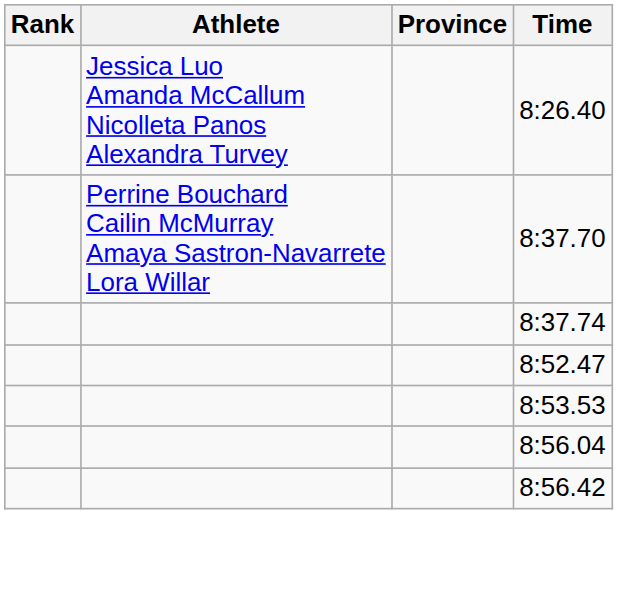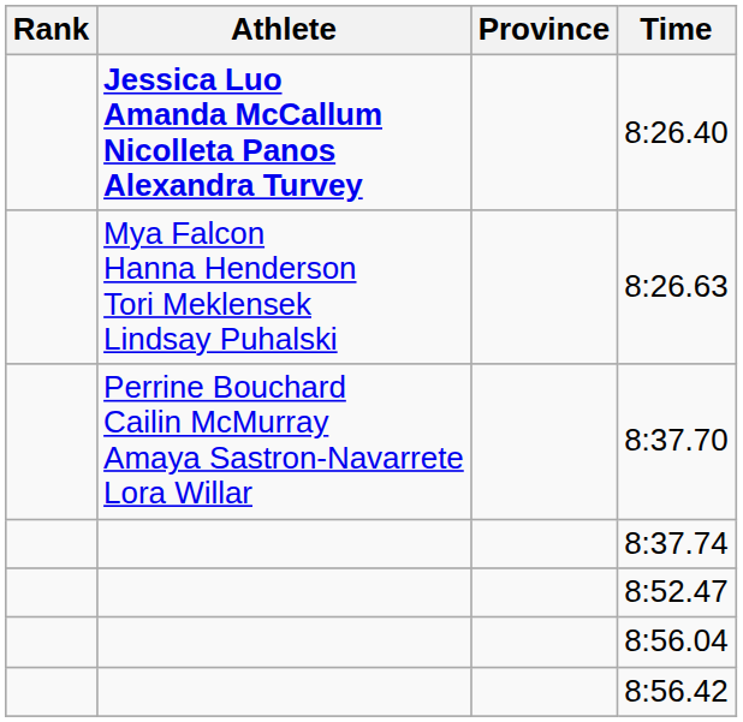8:26.40 | Athlete: normal -> bold
+ row: Mya Falcon Hanna Henderson Tori Meklensek Lindsay Puhalski | 8:26.63
- row: 8:53.53
